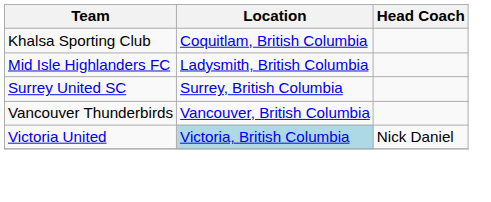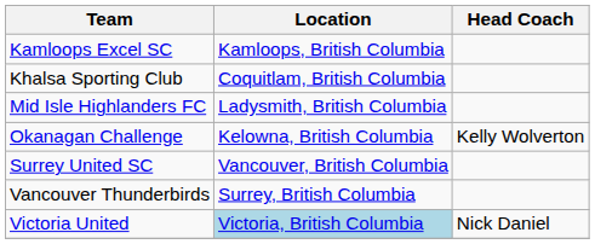+ row: Kamloops Excel SC | Kamloops, British Columbia
+ row: Okanagan Challenge | Kelowna, British Columbia | Kelly Wolverton
Surrey United SC | Location: Surrey, British Columbia -> Vancouver, British Columbia
Vancouver Thunderbirds | Location: Vancouver, British Columbia -> Surrey, British Columbia
